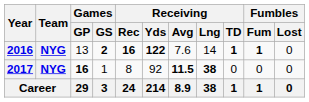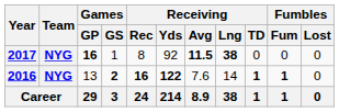rows swapped: 2016 <-> 2017
